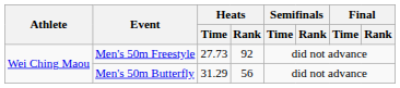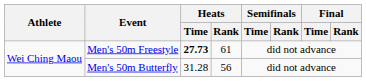Men's 50m Freestyle | Heats / Time: normal -> bold
Men's 50m Freestyle | Heats / Rank: 92 -> 61
Men's 50m Butterfly | Heats / Time: 31.29 -> 31.28
